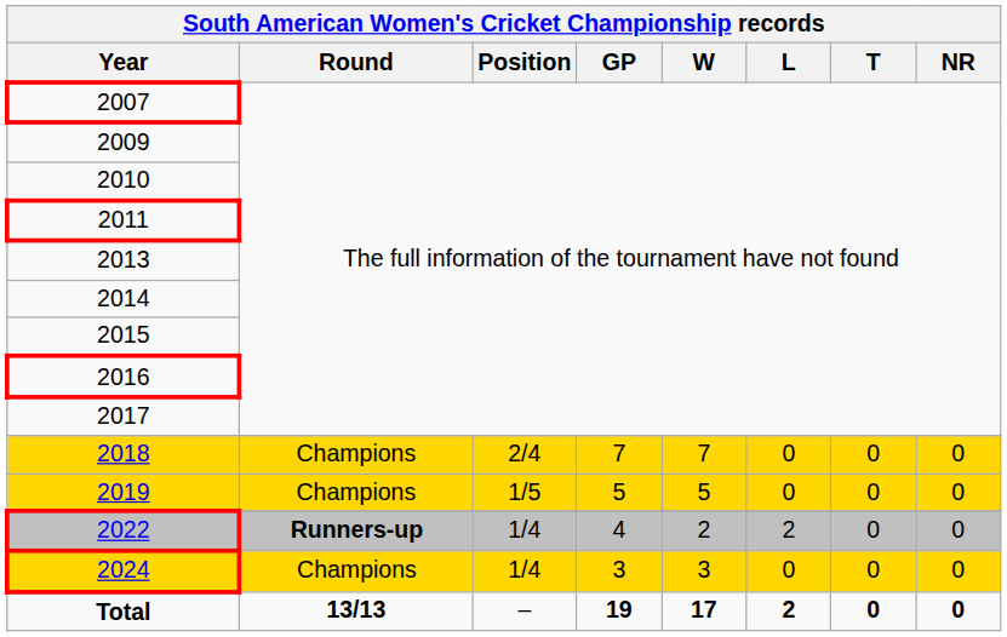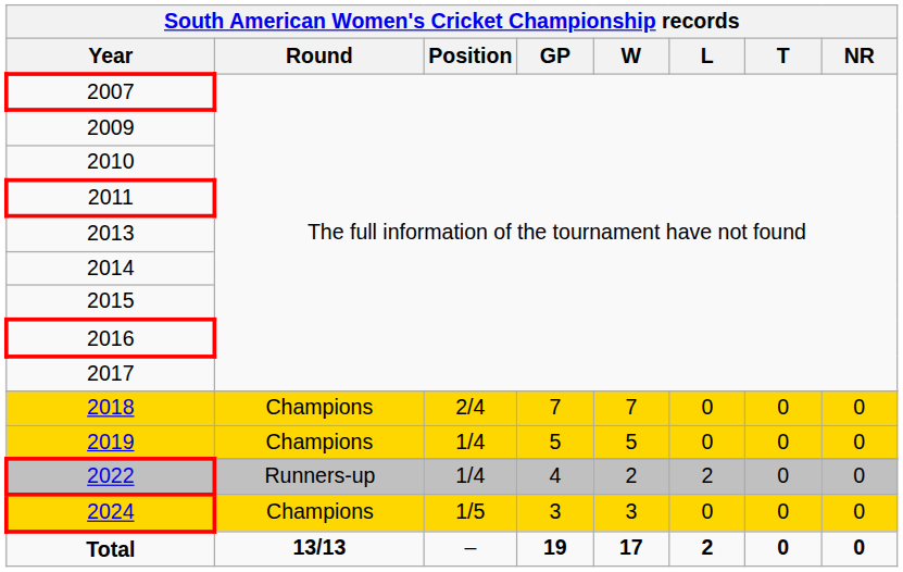2019 | Position: 1/5 -> 1/4
2022 | Round: bold -> normal
2024 | Position: 1/4 -> 1/5
